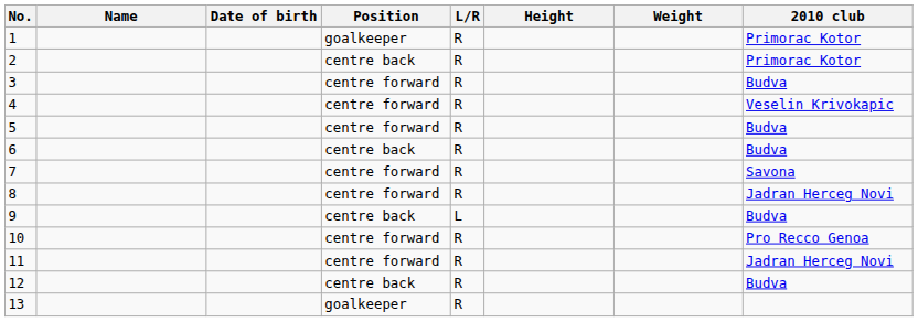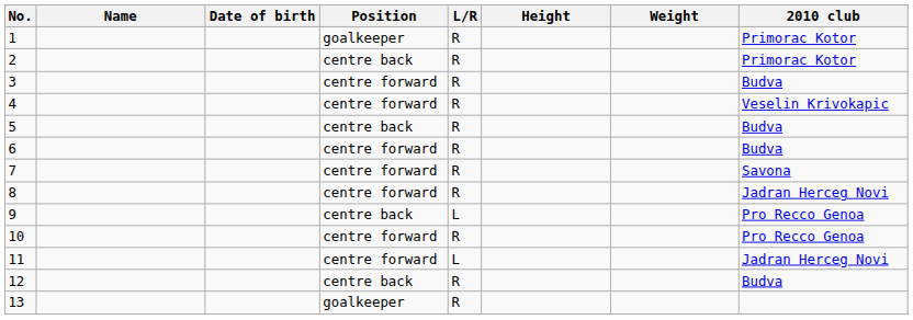5 | Position: centre forward -> centre back
6 | Position: centre back -> centre forward
9 | 2010 club: Budva -> Pro Recco Genoa
11 | L/R: R -> L
